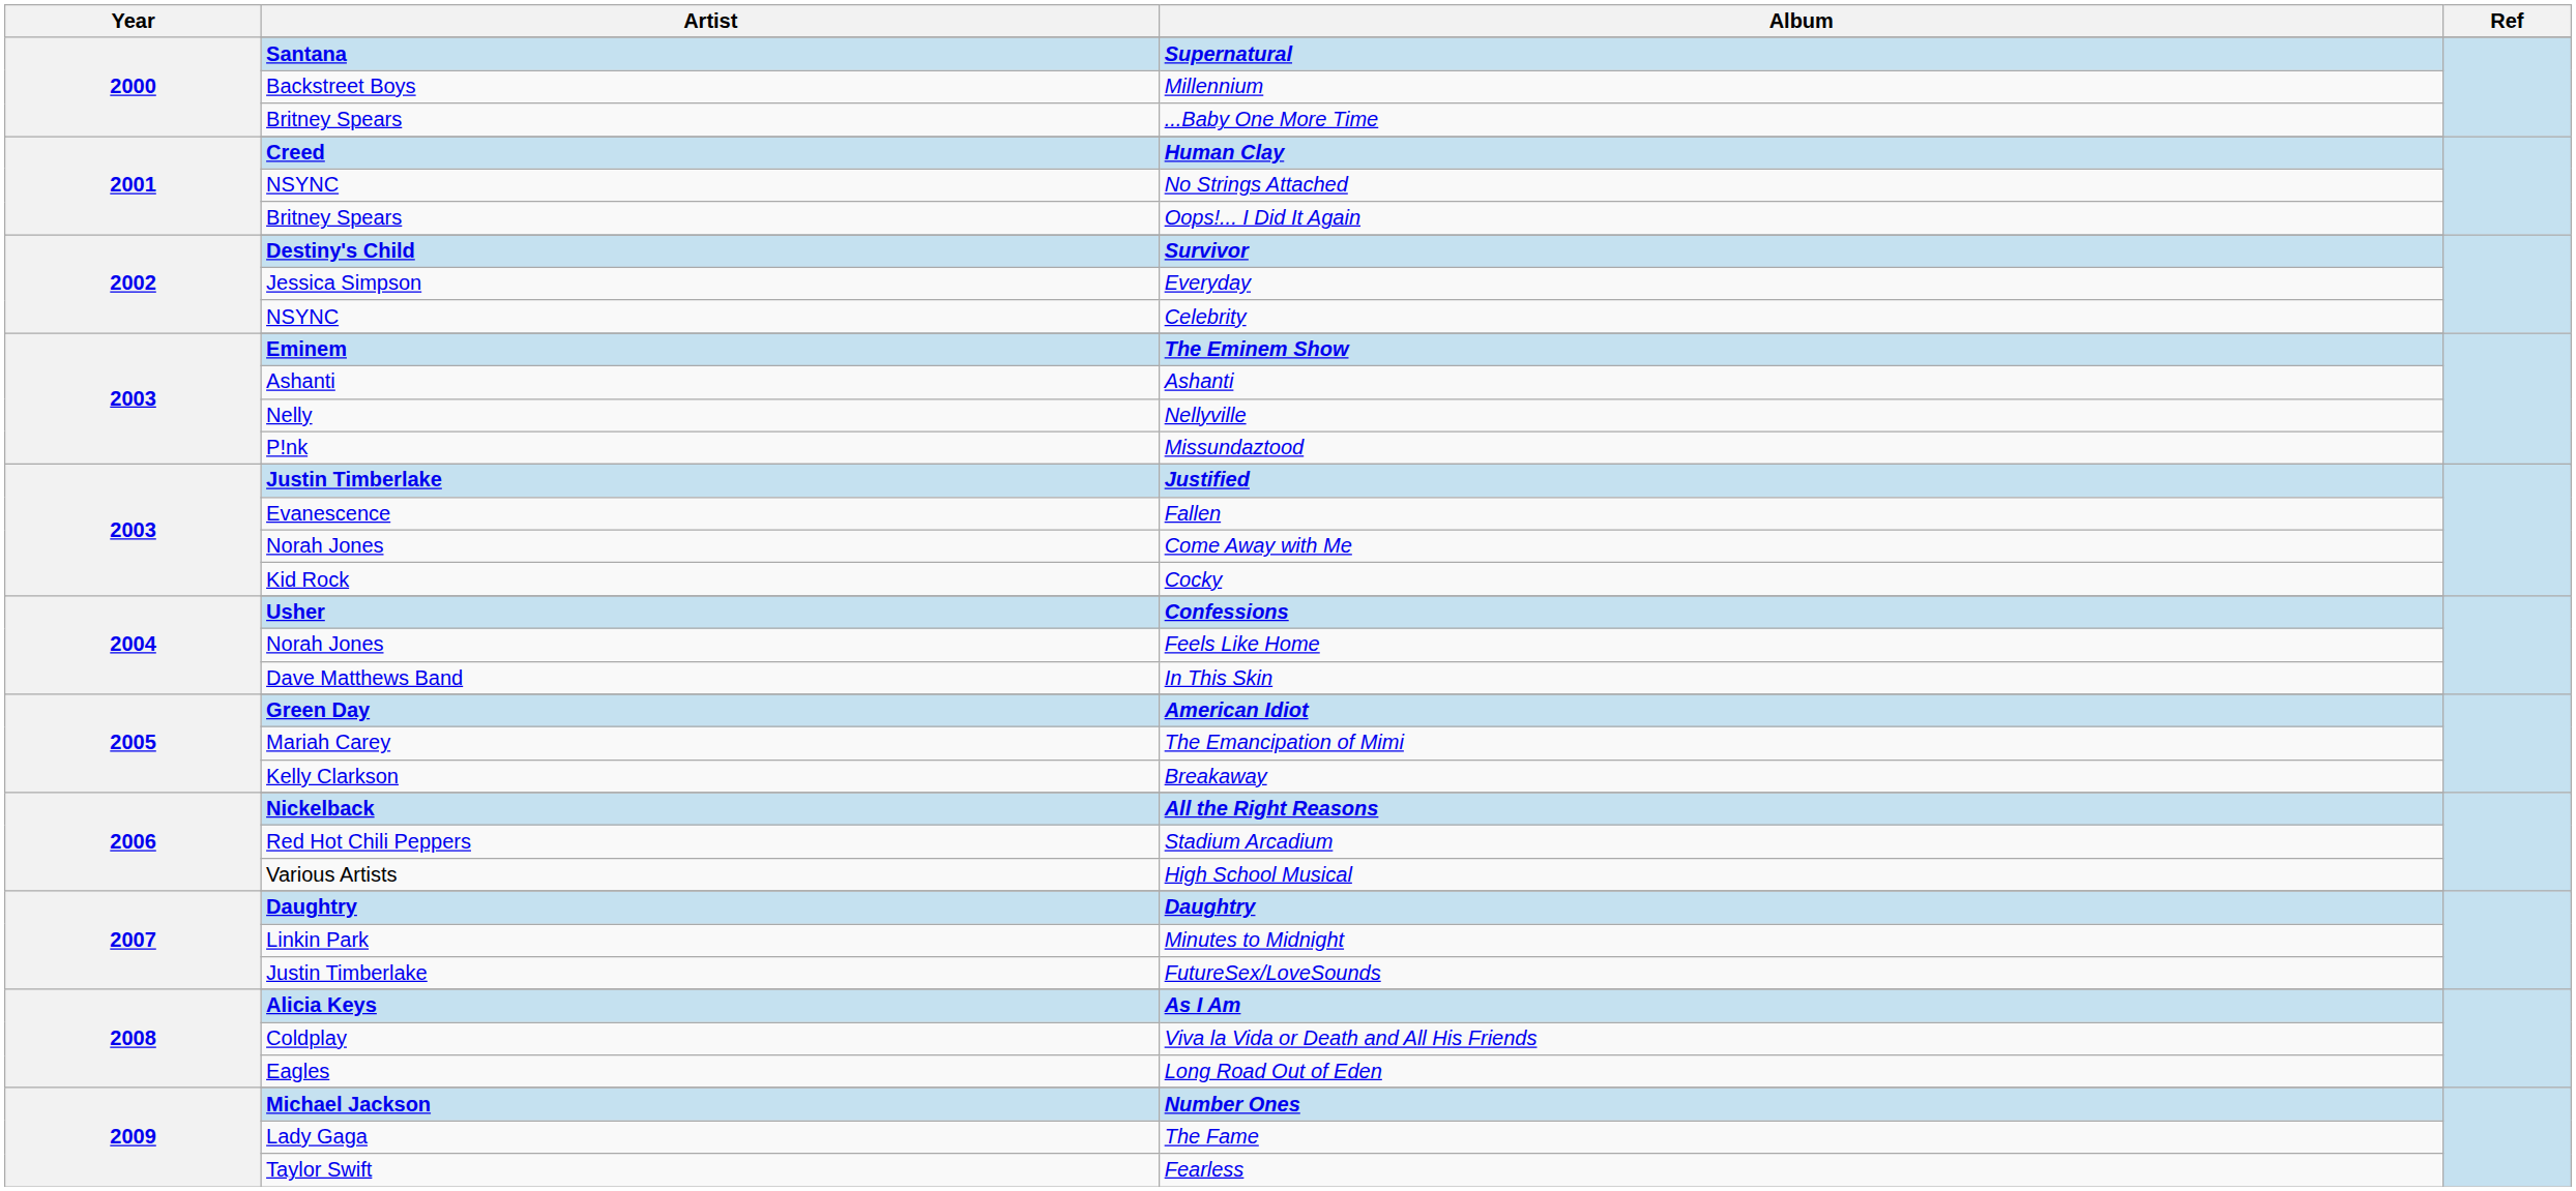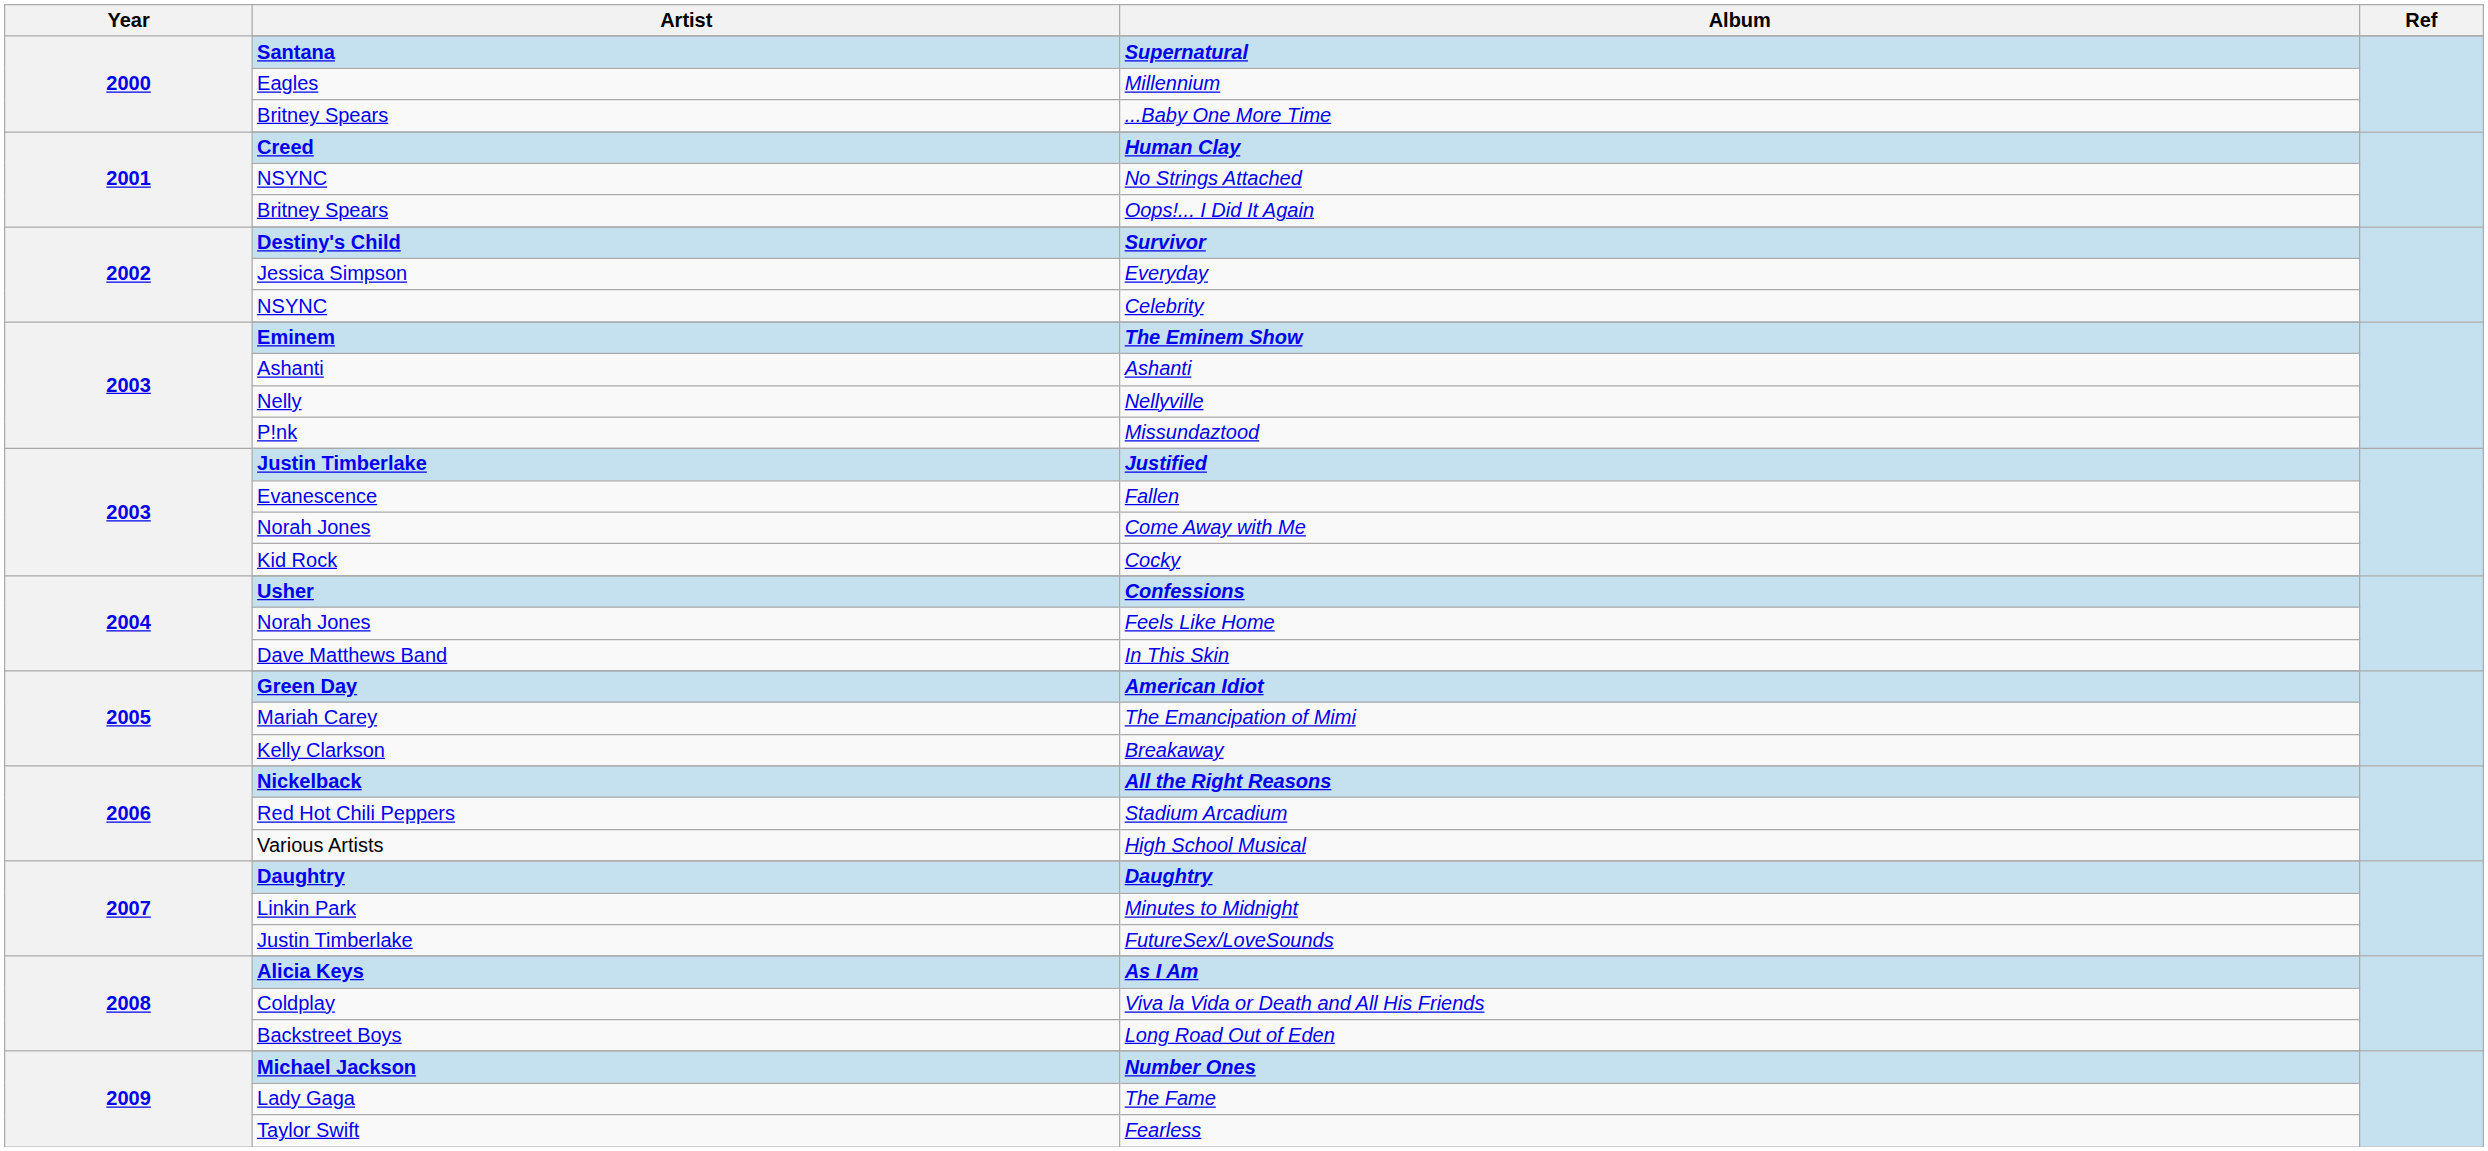Millennium | Artist: Backstreet Boys -> Eagles
Long Road Out of Eden | Artist: Eagles -> Backstreet Boys
